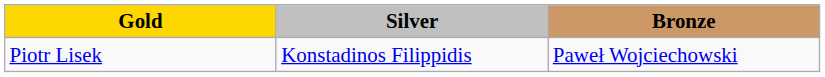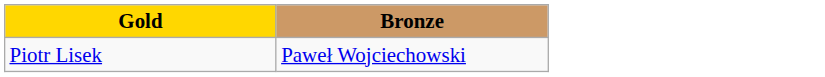- column: Silver | Konstadinos Filippidis
